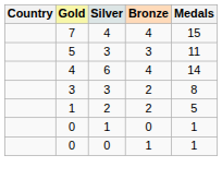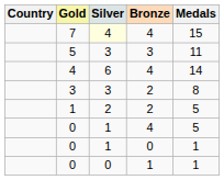7 | Silver: no background -> lightyellow background
+ row: 0 | 1 | 4 | 5
